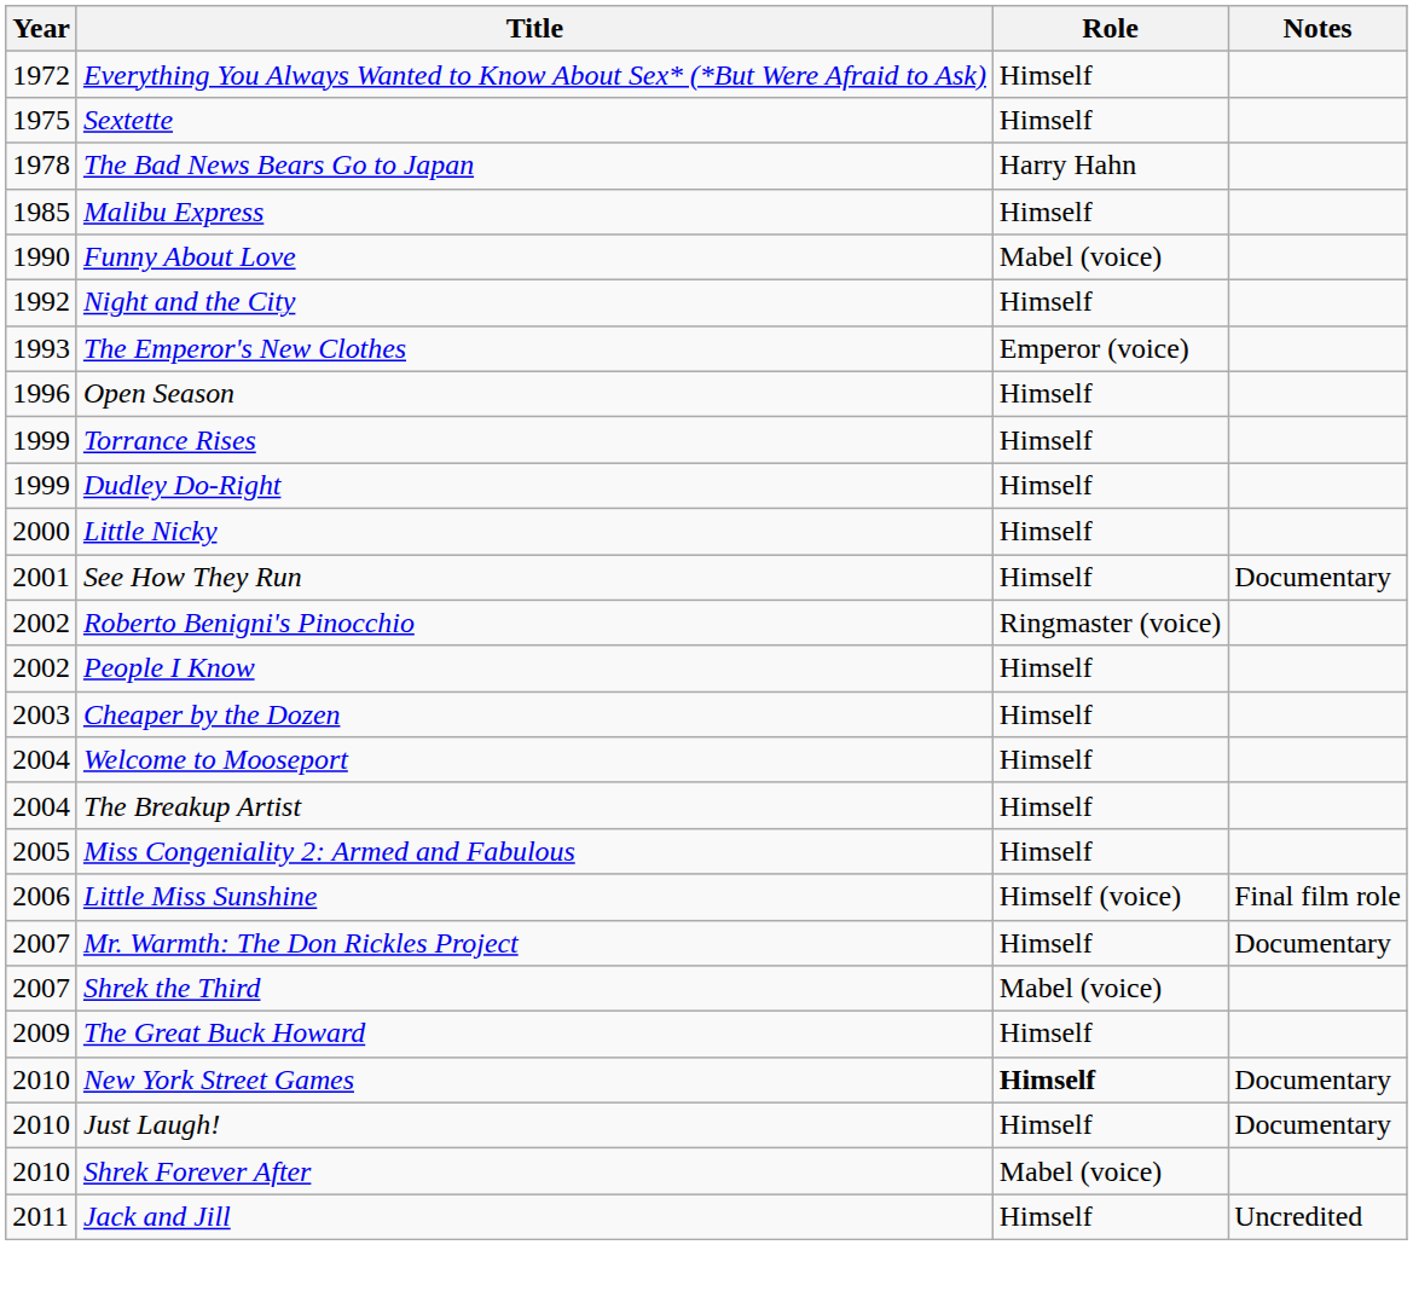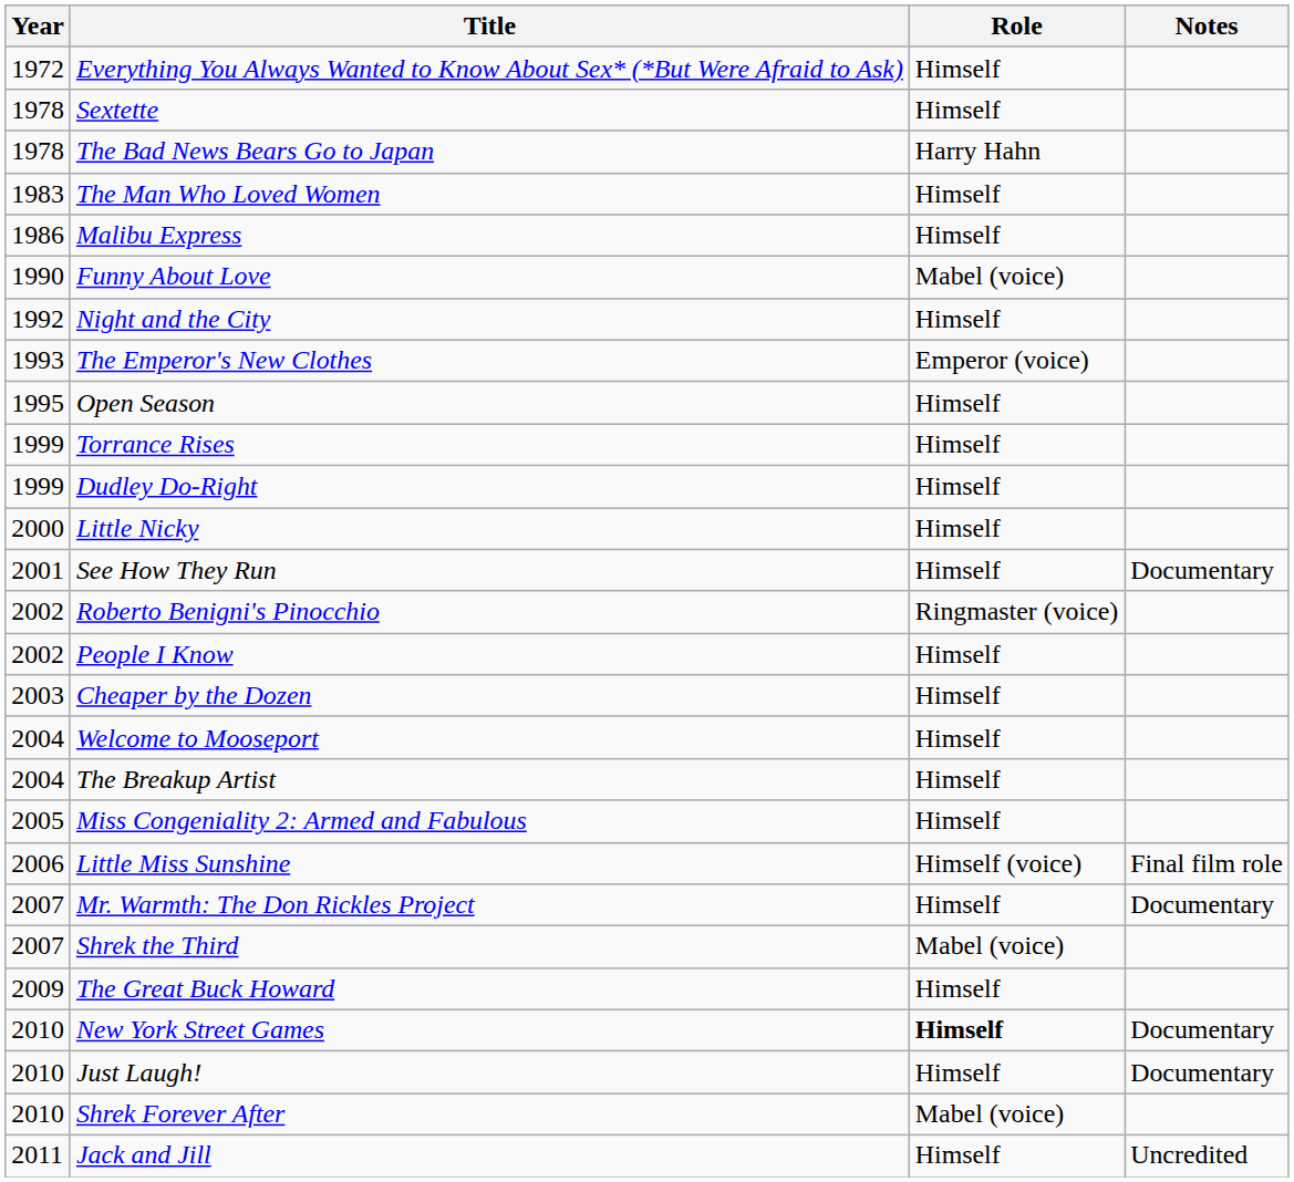Sextette | Year: 1975 -> 1978
+ row: 1983 | The Man Who Loved Women | Himself
Malibu Express | Year: 1985 -> 1986
Open Season | Year: 1996 -> 1995
